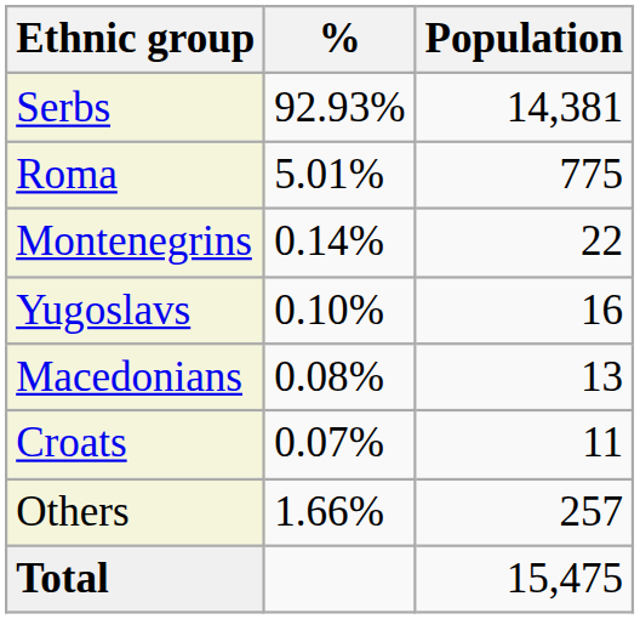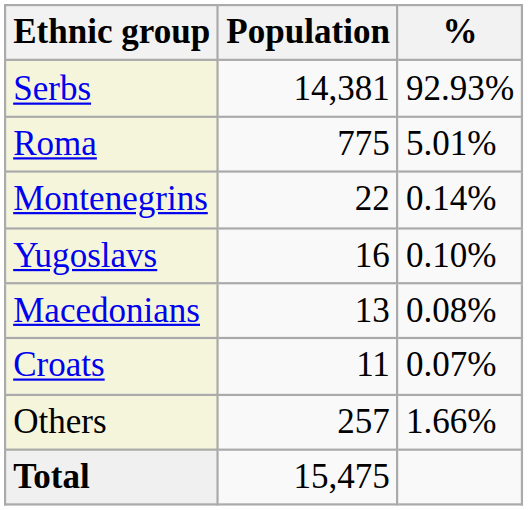columns swapped: Population <-> %
